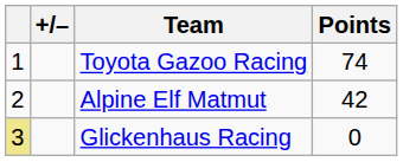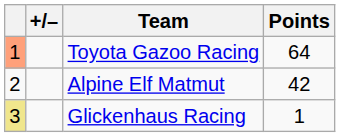Toyota Gazoo Racing | column 1: no background -> lightsalmon background
Toyota Gazoo Racing | Points: 74 -> 64
Glickenhaus Racing | Points: 0 -> 1
